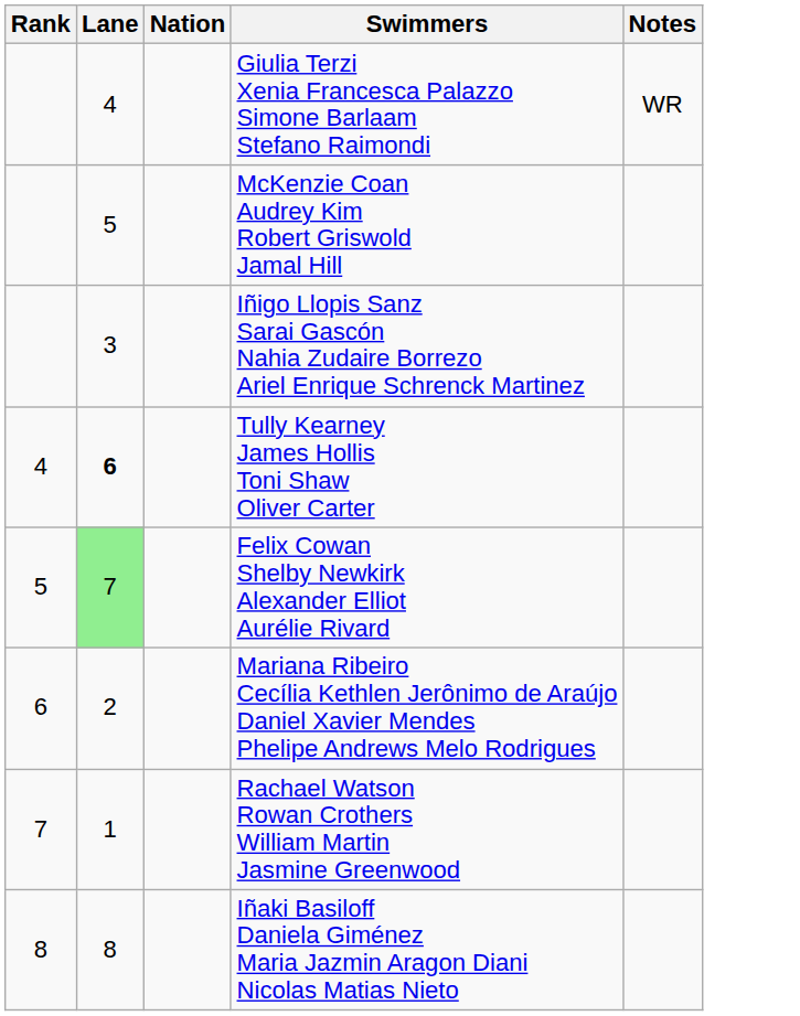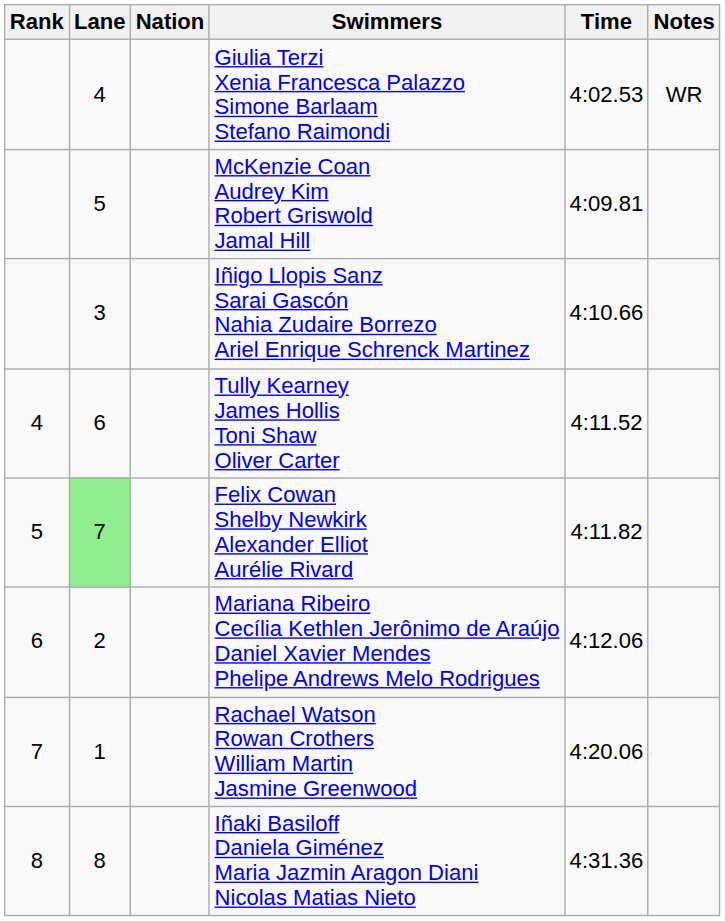+ column: Time | 4:02.53 | 4:09.81 | 4:10.66 | 4:11.52 | 4:11.82 | 4:12.06 | 4:20.06 | 4:31.36
Tully Kearney James Hollis Toni Shaw Oliver Carter | Lane: bold -> normal
